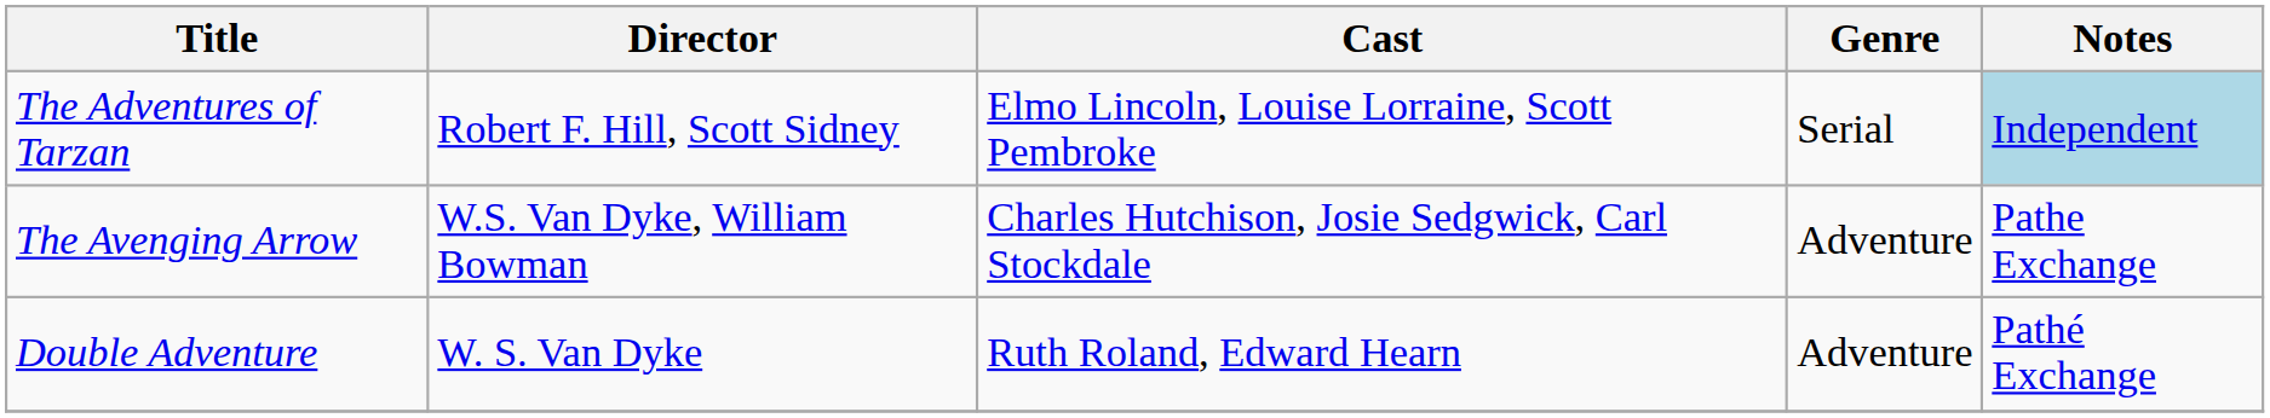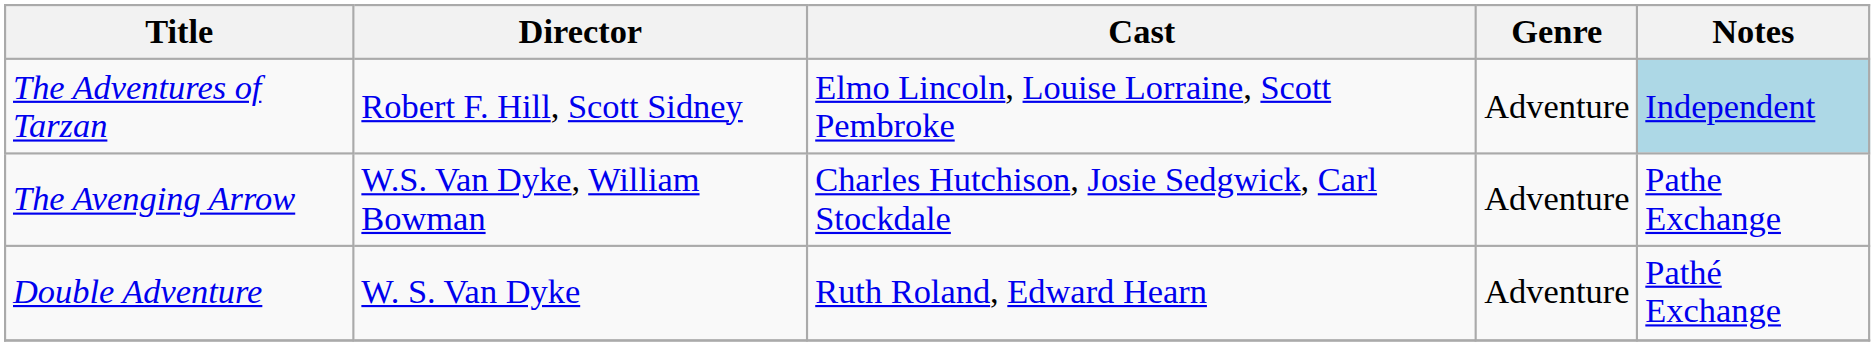The Adventures of Tarzan | Genre: Serial -> Adventure
